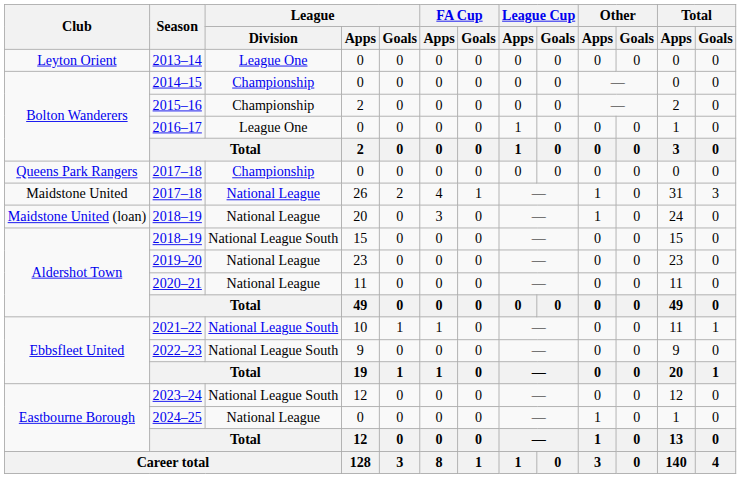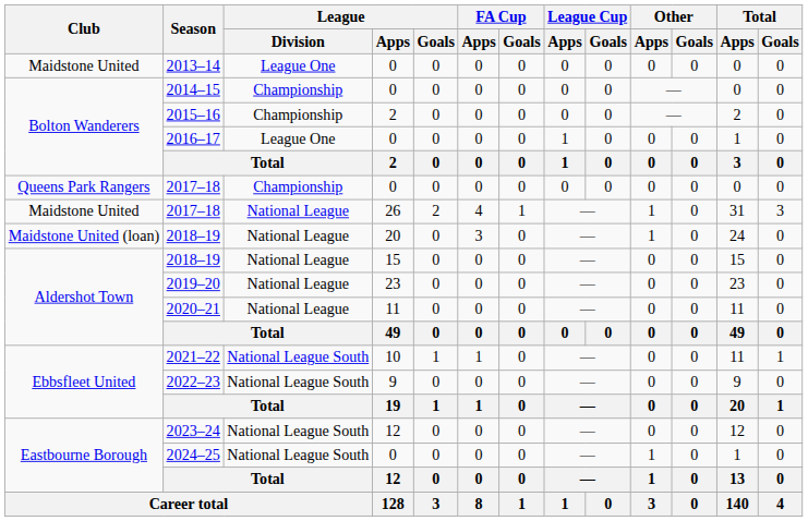2013–14 | Club: Leyton Orient -> Maidstone United
2018–19 / 15 | League / Division: National League South -> National League
2024–25 | League / Division: National League -> National League South
